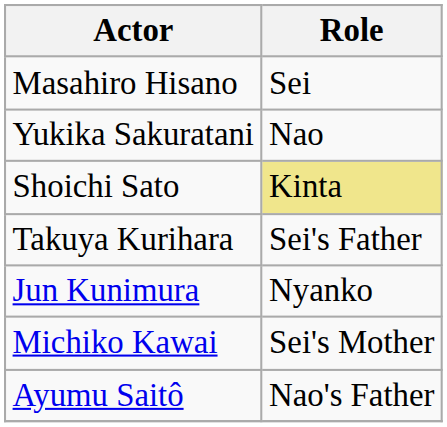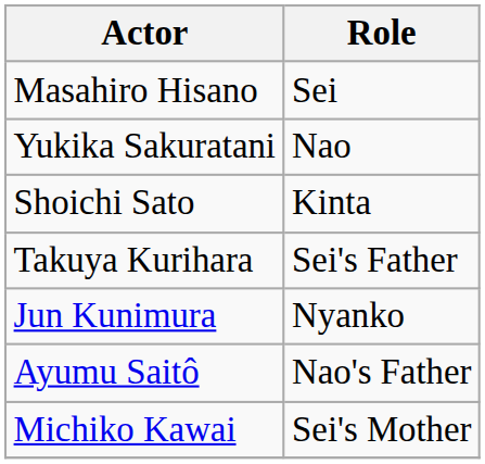Shoichi Sato | Role: khaki background -> no background
rows swapped: Michiko Kawai <-> Ayumu Saitô
